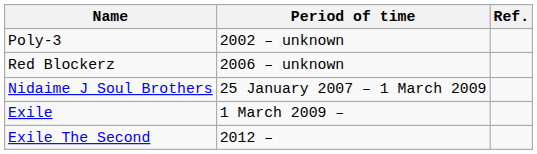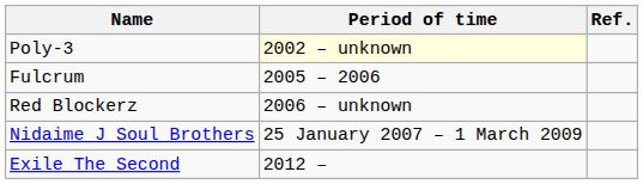Poly-3 | Period of time: no background -> lightyellow background
+ row: Fulcrum | 2005 – 2006
- row: Exile | 1 March 2009 –
